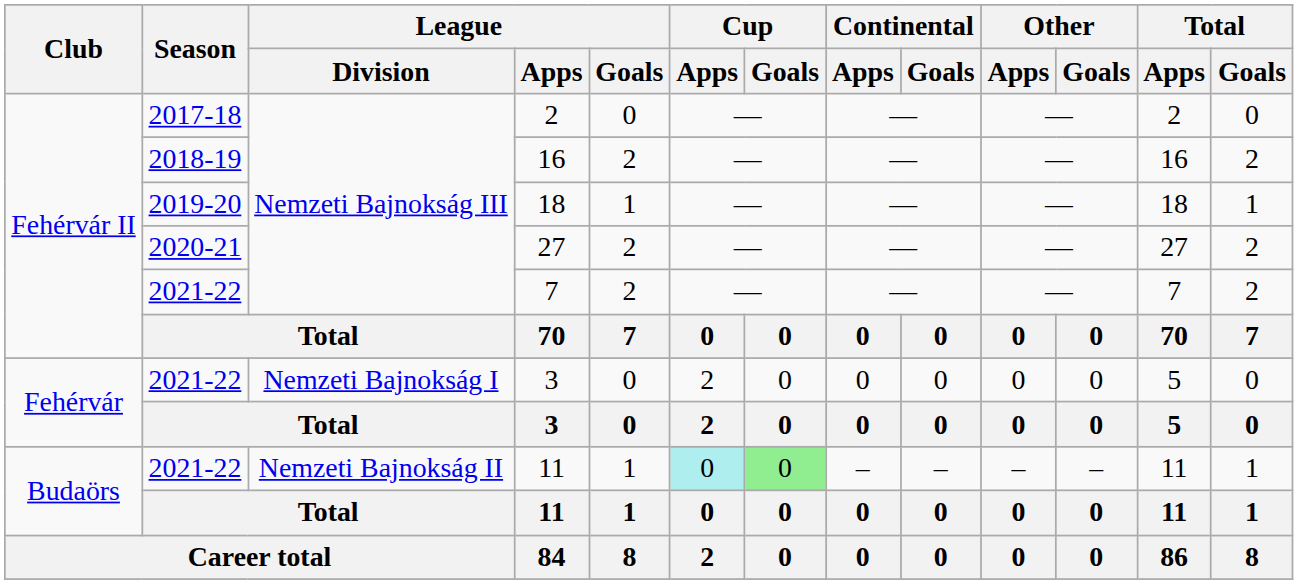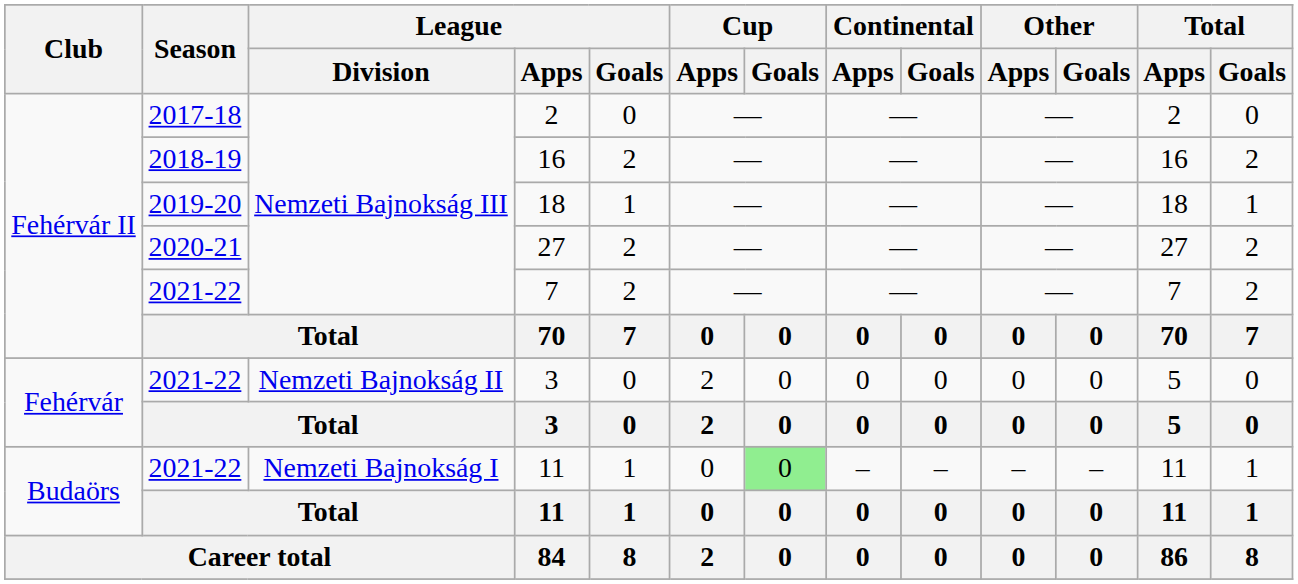2021-22 / 3 | League / Division: Nemzeti Bajnokság I -> Nemzeti Bajnokság II
2021-22 / 11 | League / Division: Nemzeti Bajnokság II -> Nemzeti Bajnokság I
2021-22 / 11 | Cup / Apps: paleturquoise background -> no background
